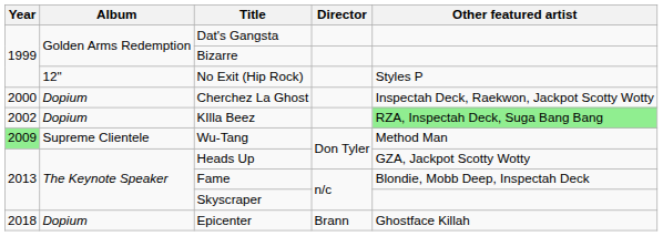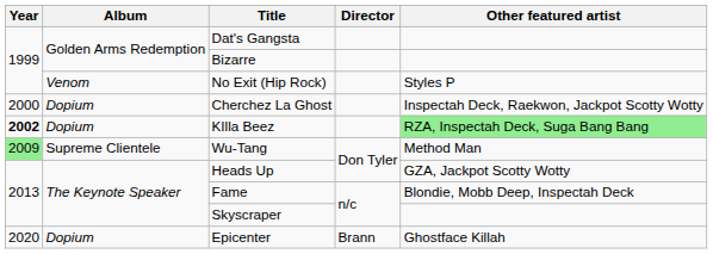No Exit (Hip Rock) | Album: 12" -> Venom
KIlla Beez | Year: normal -> bold
Epicenter | Year: 2018 -> 2020
